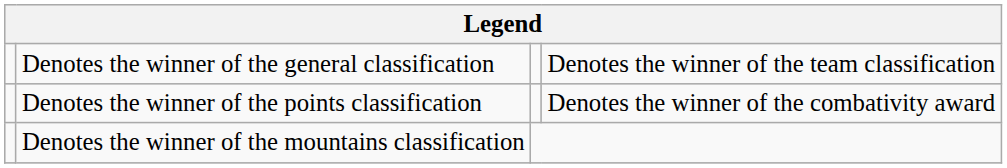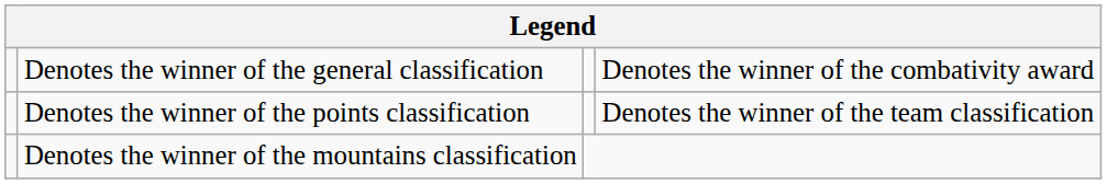Denotes the winner of the general classification | column 4: Denotes the winner of the team classification -> Denotes the winner of the combativity award
Denotes the winner of the points classification | column 4: Denotes the winner of the combativity award -> Denotes the winner of the team classification
